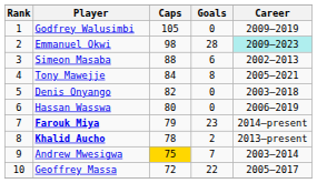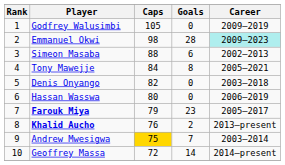Farouk Miya | Career: 2014–present -> 2005–2017
Khalid Aucho | Caps: 78 -> 76
Geoffrey Massa | Goals: 22 -> 14
Geoffrey Massa | Career: 2005–2017 -> 2014–present
